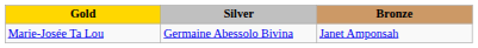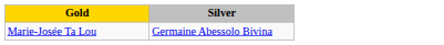- column: Bronze | Janet Amponsah
